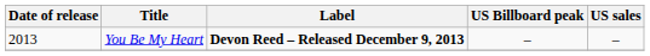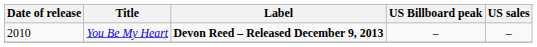You Be My Heart | Date of release: 2013 -> 2010
